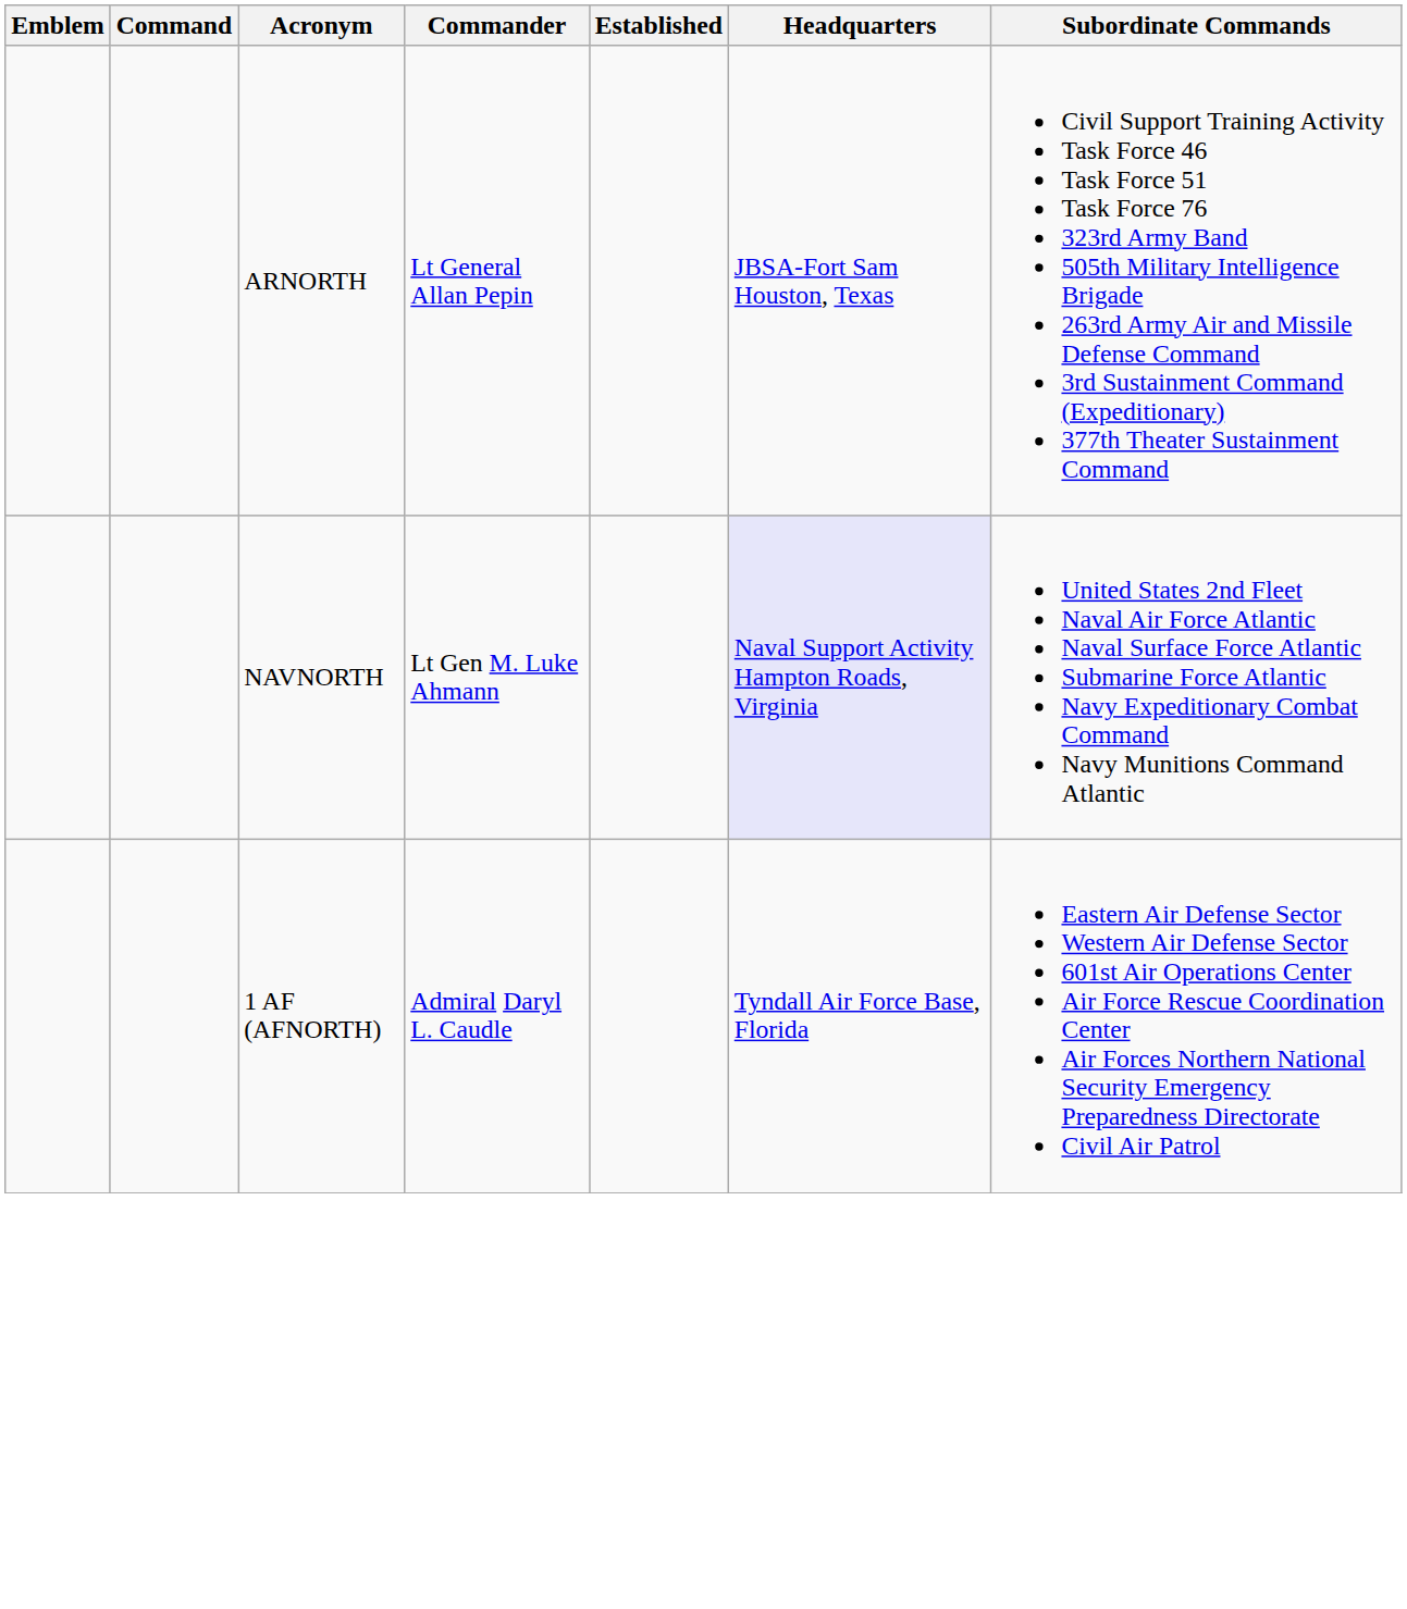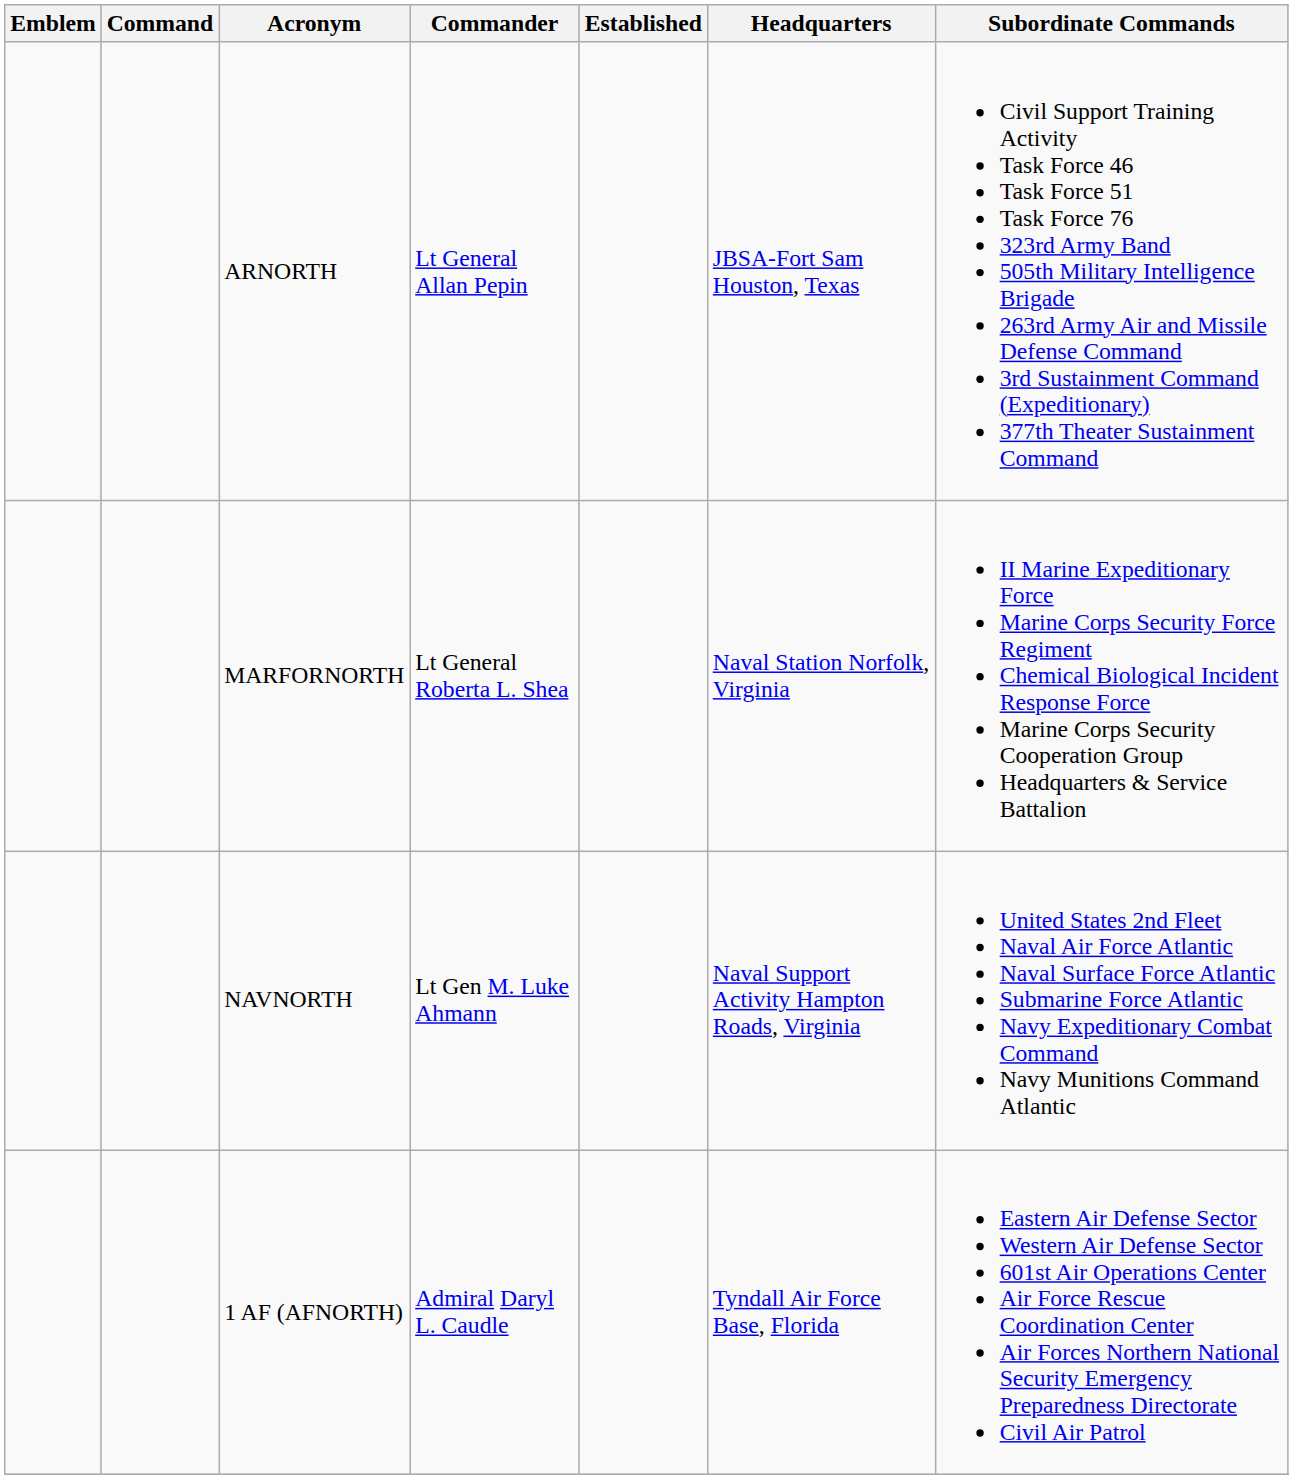+ row: MARFORNORTH | Lt General Roberta L. Shea | Naval Station Norfolk, Virginia | II Marine Expeditionary Force Marine Corps Security Force Regiment Chemical Biological Incident Response Force Marine Corps Security Cooperation Group Headquarters & Service Battalion
NAVNORTH | Headquarters: lavender background -> no background
